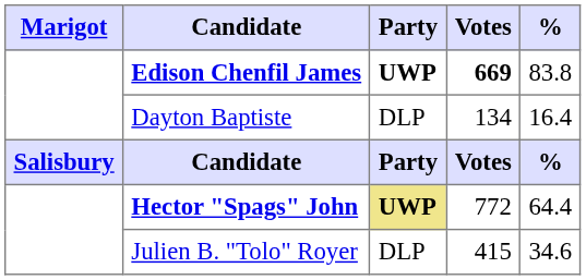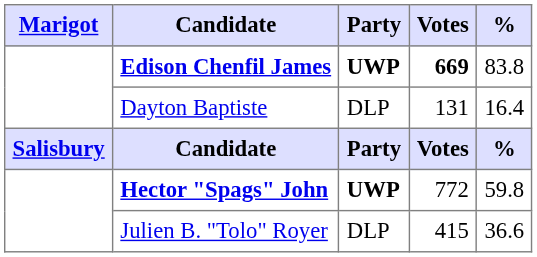Dayton Baptiste | Votes: 134 -> 131
Hector "Spags" John | Party: khaki background -> no background
Hector "Spags" John | %: 64.4 -> 59.8
Julien B. "Tolo" Royer | %: 34.6 -> 36.6
